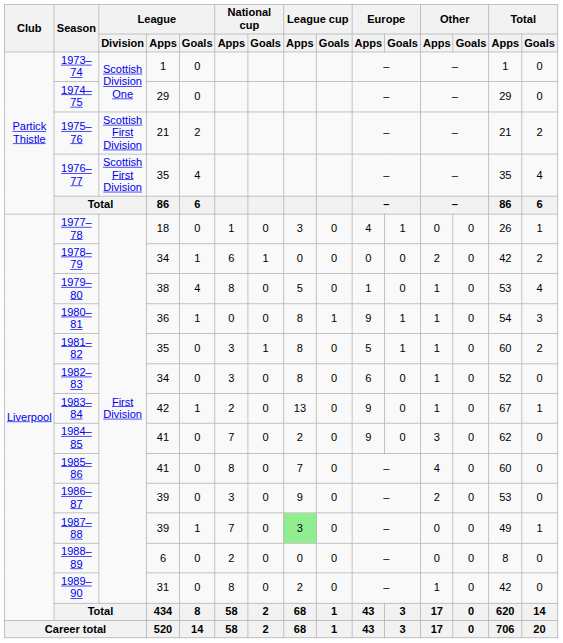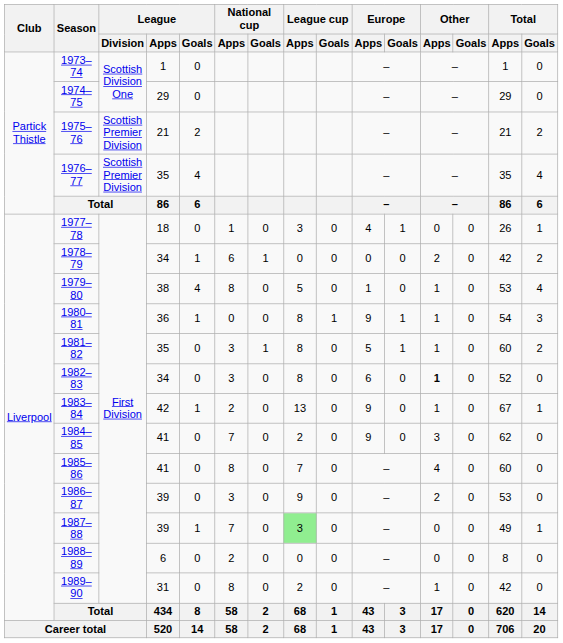1975–76 | League / Division: Scottish First Division -> Scottish Premier Division
1976–77 | League / Division: Scottish First Division -> Scottish Premier Division
1982–83 | Other / Apps: normal -> bold
